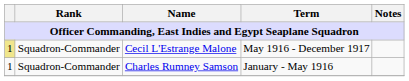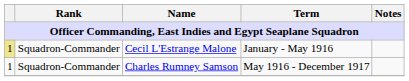Cecil L'Estrange Malone | Term: May 1916 - December 1917 -> January - May 1916
Charles Rumney Samson | Term: January - May 1916 -> May 1916 - December 1917
